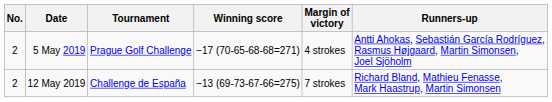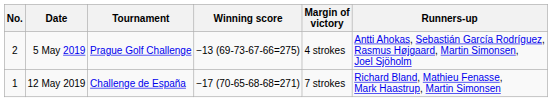5 May 2019 | Winning score: −17 (70-65-68-68=271) -> −13 (69-73-67-66=275)
12 May 2019 | No.: 2 -> 1
12 May 2019 | Winning score: −13 (69-73-67-66=275) -> −17 (70-65-68-68=271)
